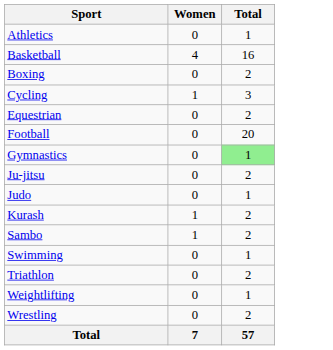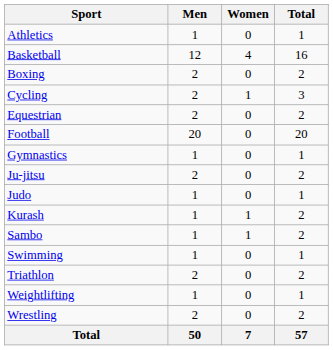+ column: Men | 1 | 12 | 2 | 2 | 2 | 20 | 1 | 2 | 1 | 1 | 1 | 1 | 2 | 1 | 2 | 50
Gymnastics | Total: lightgreen background -> no background
